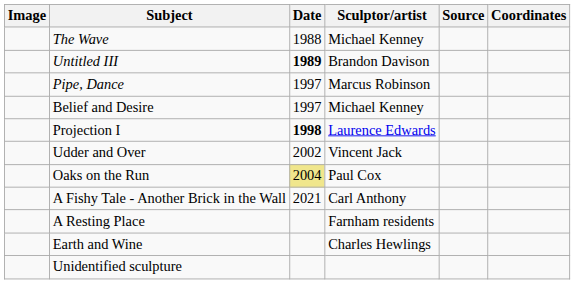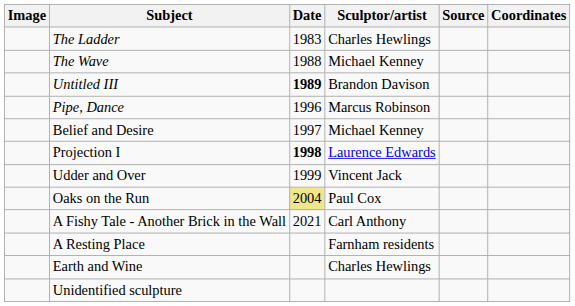+ row: The Ladder | 1983 | Charles Hewlings
Pipe, Dance | Date: 1997 -> 1996
Udder and Over | Date: 2002 -> 1999
